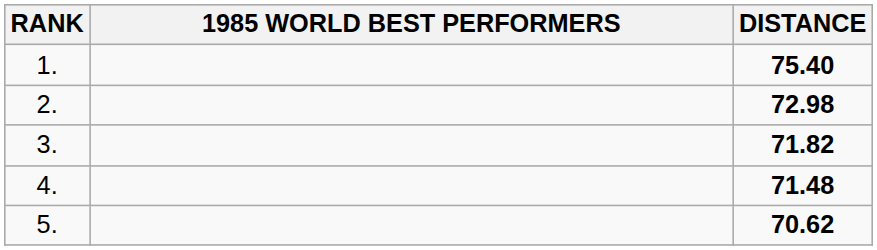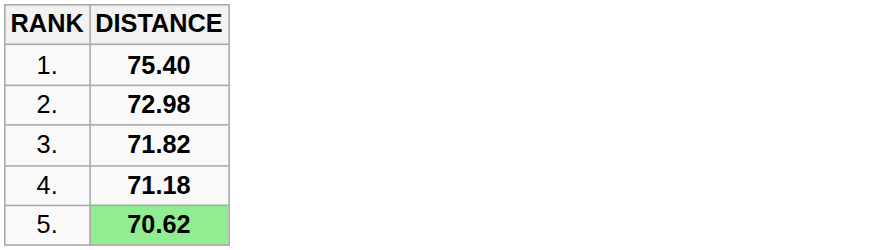- column: 1985 WORLD BEST PERFORMERS
4. | DISTANCE: 71.48 -> 71.18
5. | DISTANCE: no background -> lightgreen background
